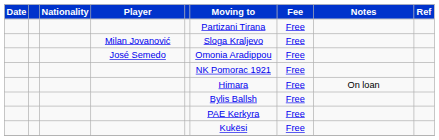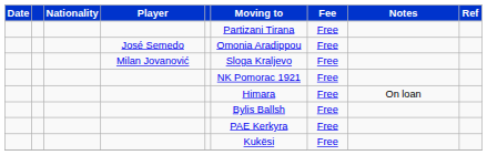rows swapped: José Semedo <-> Milan Jovanović
